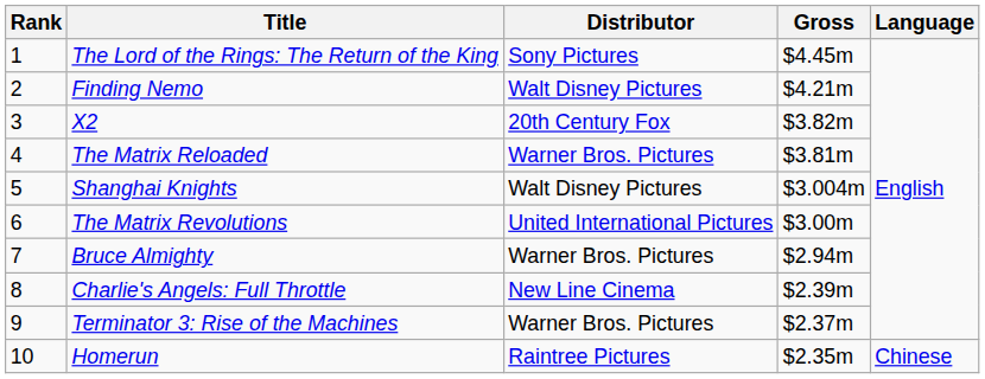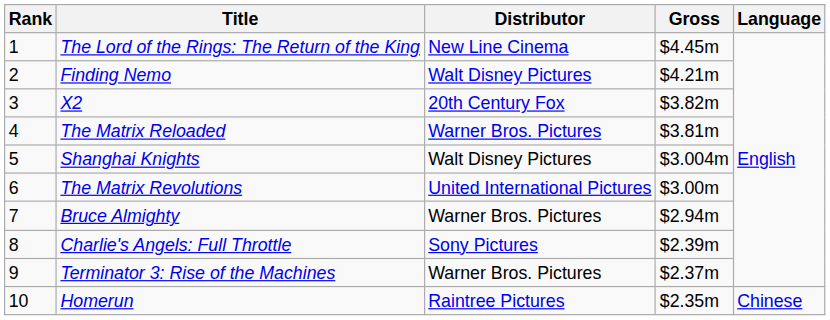The Lord of the Rings: The Return of the King | Distributor: Sony Pictures -> New Line Cinema
Charlie's Angels: Full Throttle | Distributor: New Line Cinema -> Sony Pictures
